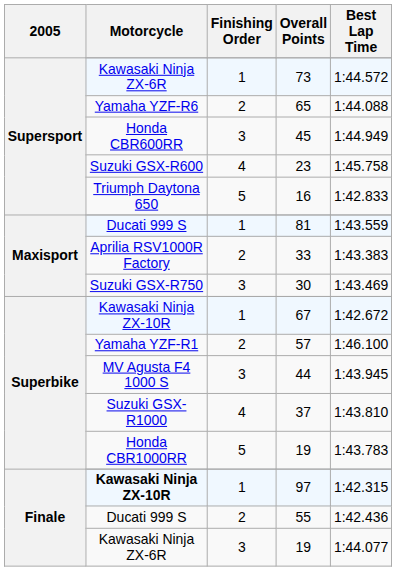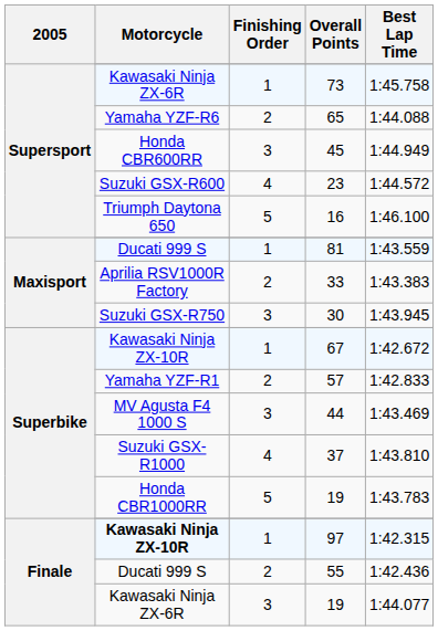73 | Best Lap Time: 1:44.572 -> 1:45.758
23 | Best Lap Time: 1:45.758 -> 1:44.572
16 | Best Lap Time: 1:42.833 -> 1:46.100
30 | Best Lap Time: 1:43.469 -> 1:43.945
57 | Best Lap Time: 1:46.100 -> 1:42.833
44 | Best Lap Time: 1:43.945 -> 1:43.469
